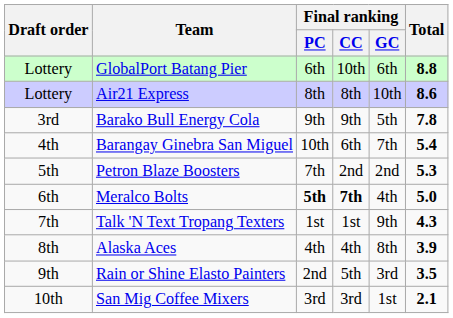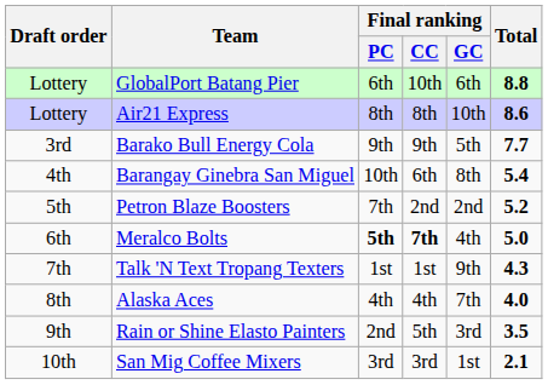Barako Bull Energy Cola | Total: 7.8 -> 7.7
Barangay Ginebra San Miguel | Final ranking / GC: 7th -> 8th
Petron Blaze Boosters | Total: 5.3 -> 5.2
Alaska Aces | Final ranking / GC: 8th -> 7th
Alaska Aces | Total: 3.9 -> 4.0
